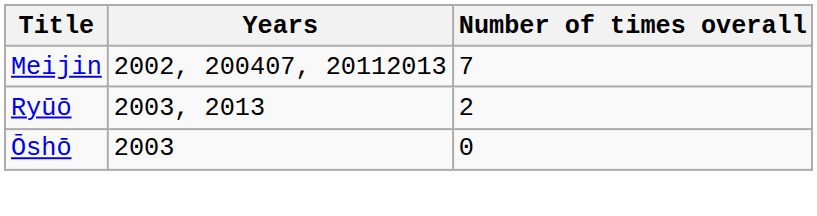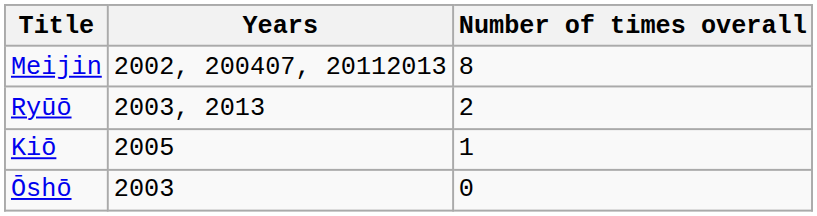Meijin | Number of times overall: 7 -> 8
+ row: Kiō | 2005 | 1
